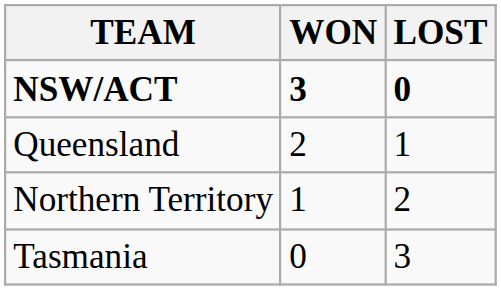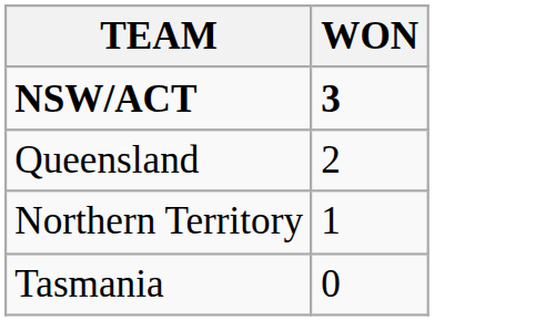- column: LOST | 0 | 1 | 2 | 3
